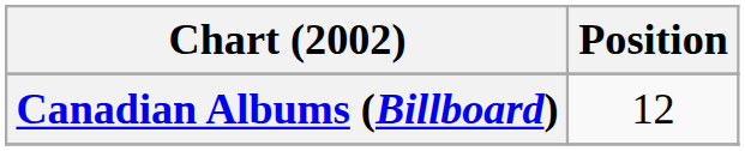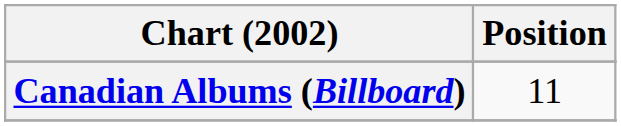Canadian Albums (Billboard) | Position: 12 -> 11
